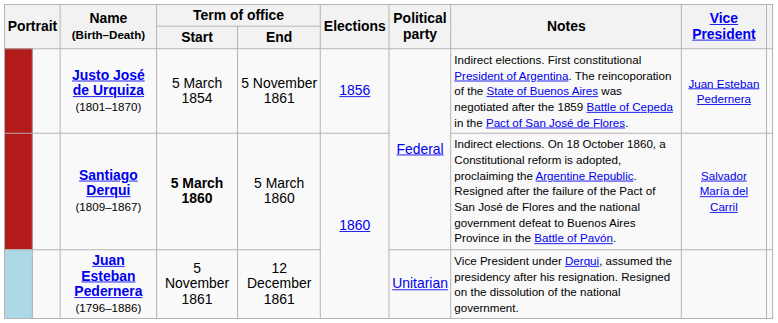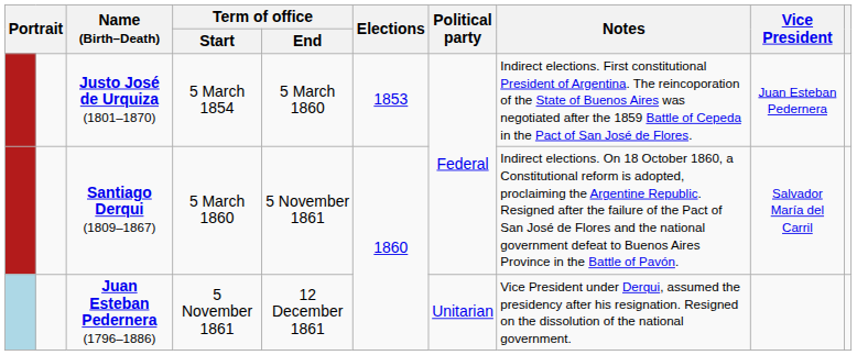Justo José de Urquiza (1801–1870) | Term of office / End: 5 November 1861 -> 5 March 1860
Justo José de Urquiza (1801–1870) | Elections: 1856 -> 1853
Santiago Derqui (1809–1867) | Term of office / Start: bold -> normal
Santiago Derqui (1809–1867) | Term of office / End: 5 March 1860 -> 5 November 1861
